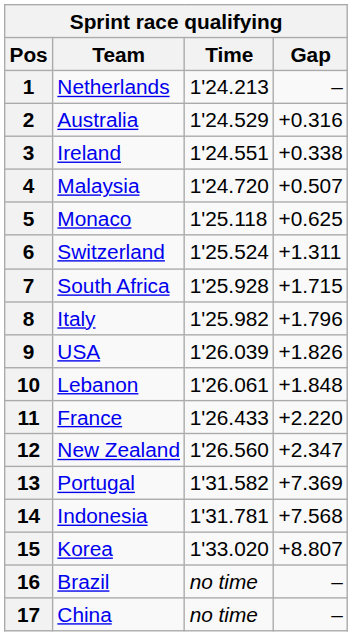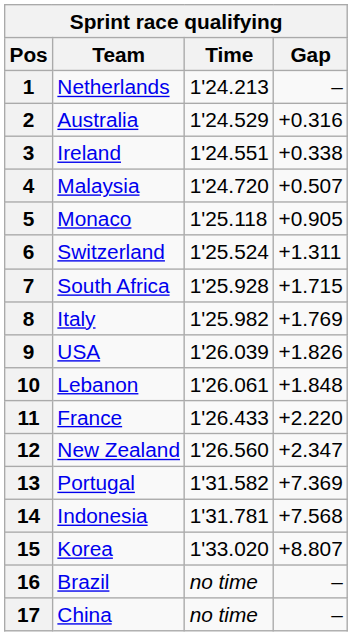5 | Gap: +0.625 -> +0.905
8 | Gap: +1.796 -> +1.769
